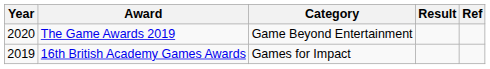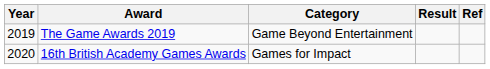The Game Awards 2019 | Year: 2020 -> 2019
16th British Academy Games Awards | Year: 2019 -> 2020
